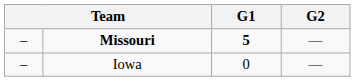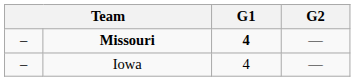Missouri | G1: 5 -> 4
Iowa | G1: 0 -> 4
